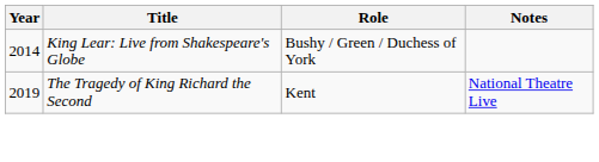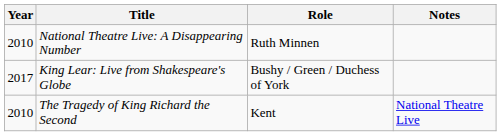+ row: 2010 | National Theatre Live: A Disappearing Number | Ruth Minnen
King Lear: Live from Shakespeare's Globe | Year: 2014 -> 2017
The Tragedy of King Richard the Second | Year: 2019 -> 2010
